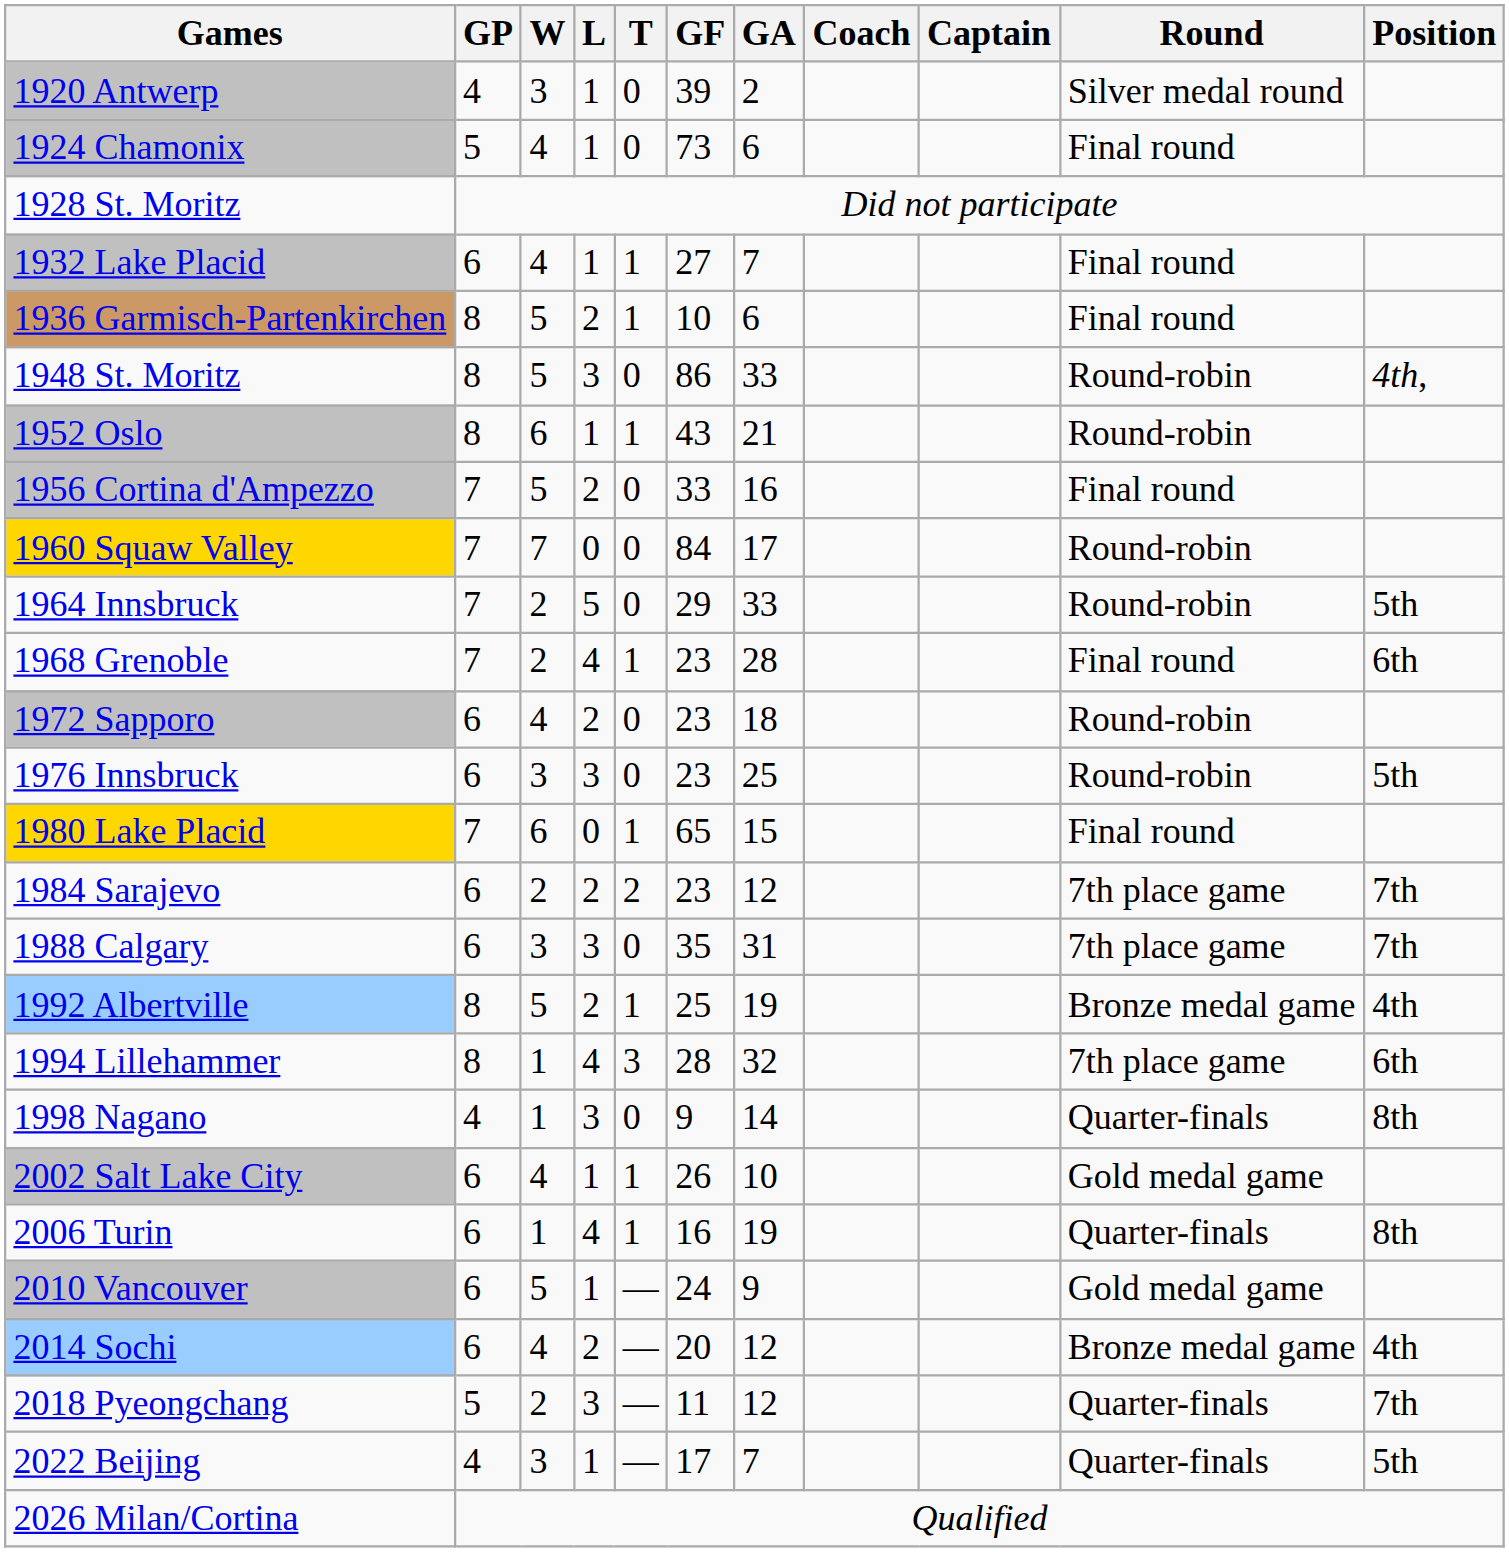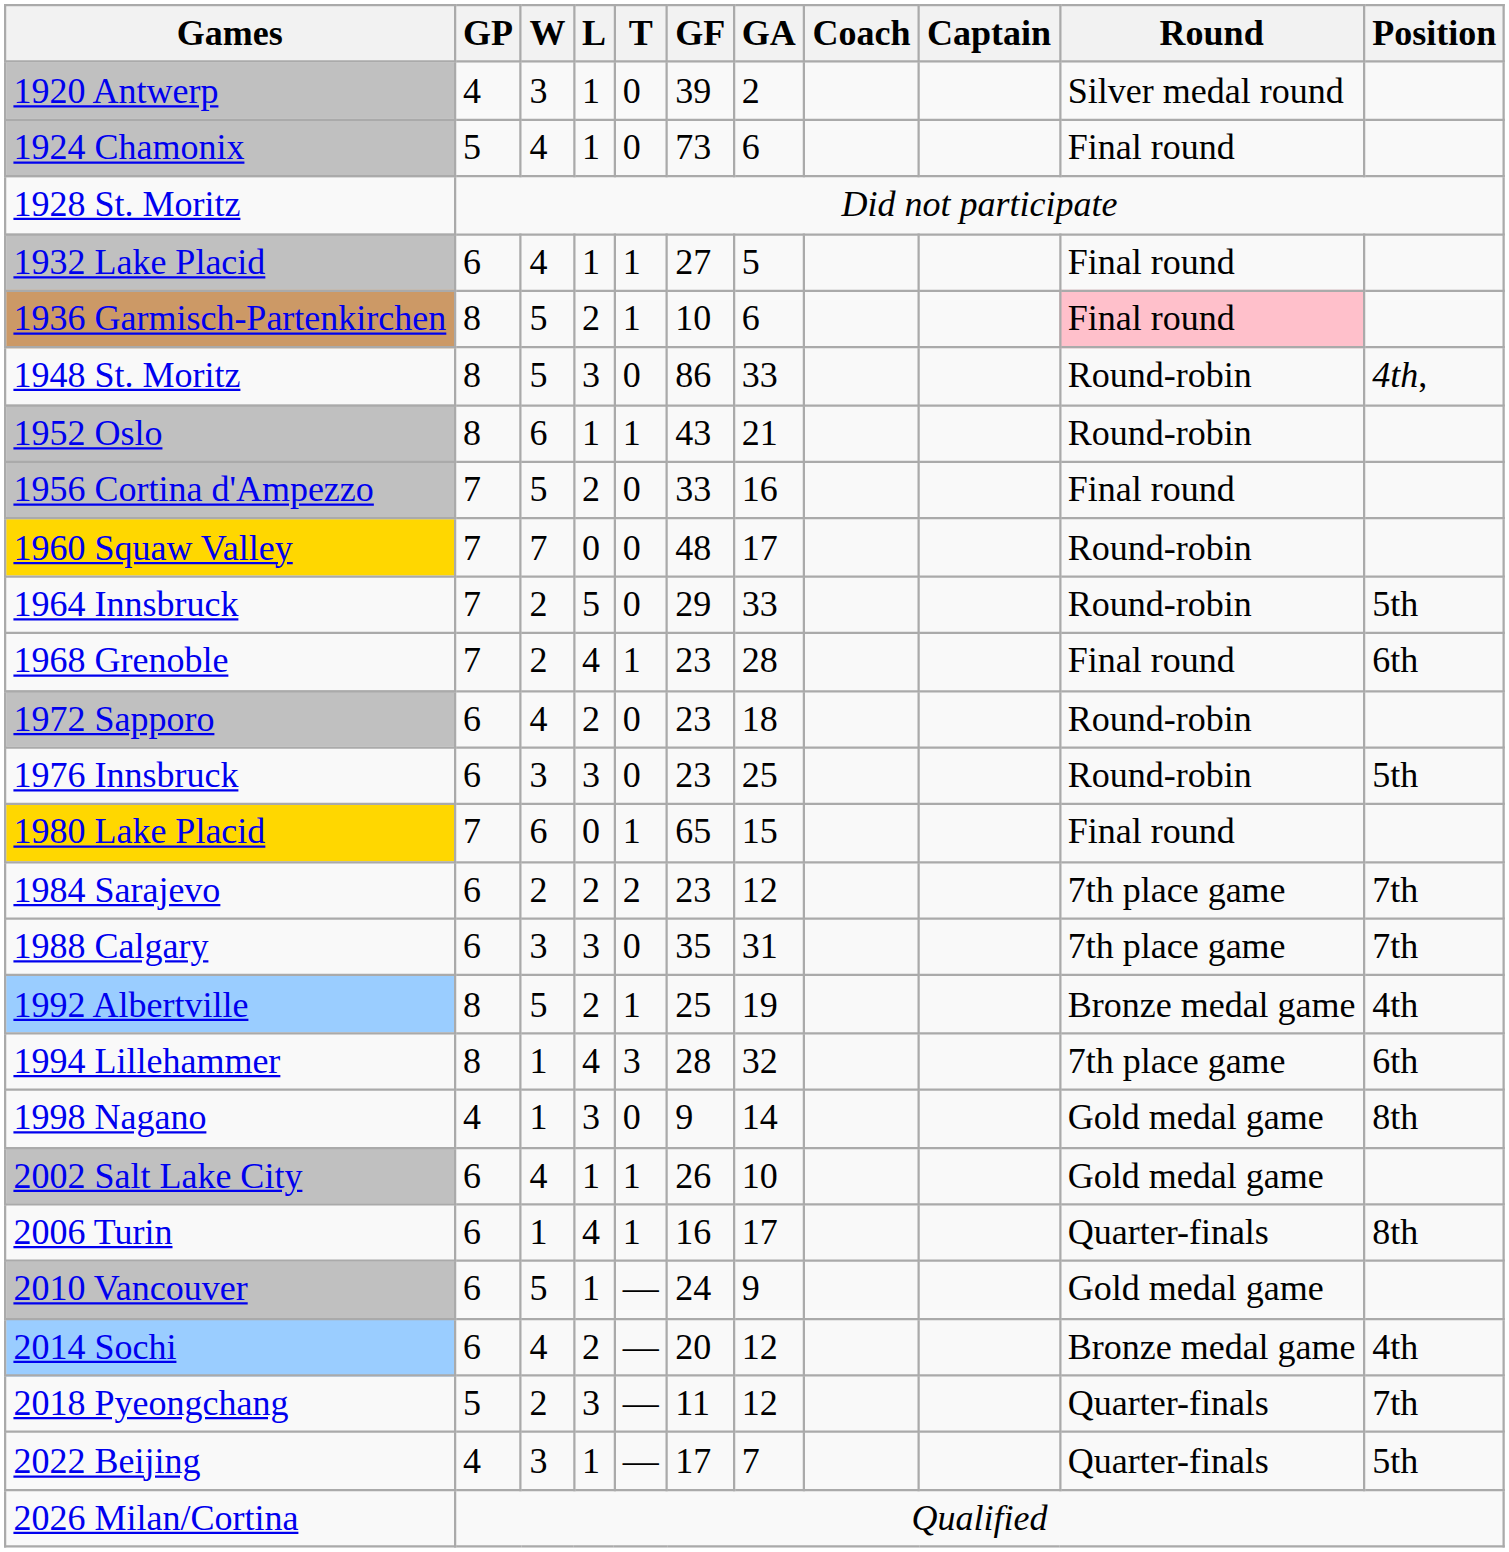1932 Lake Placid | GA: 7 -> 5
1936 Garmisch-Partenkirchen | Round: no background -> pink background
1960 Squaw Valley | GF: 84 -> 48
1998 Nagano | Round: Quarter-finals -> Gold medal game
2006 Turin | GA: 19 -> 17
